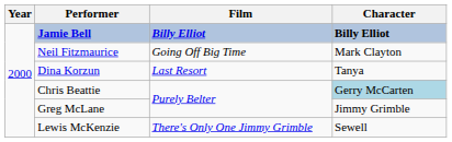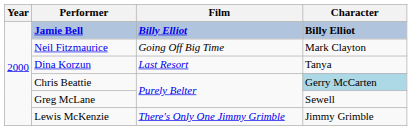Greg McLane | Character: Jimmy Grimble -> Sewell
Lewis McKenzie | Character: Sewell -> Jimmy Grimble
